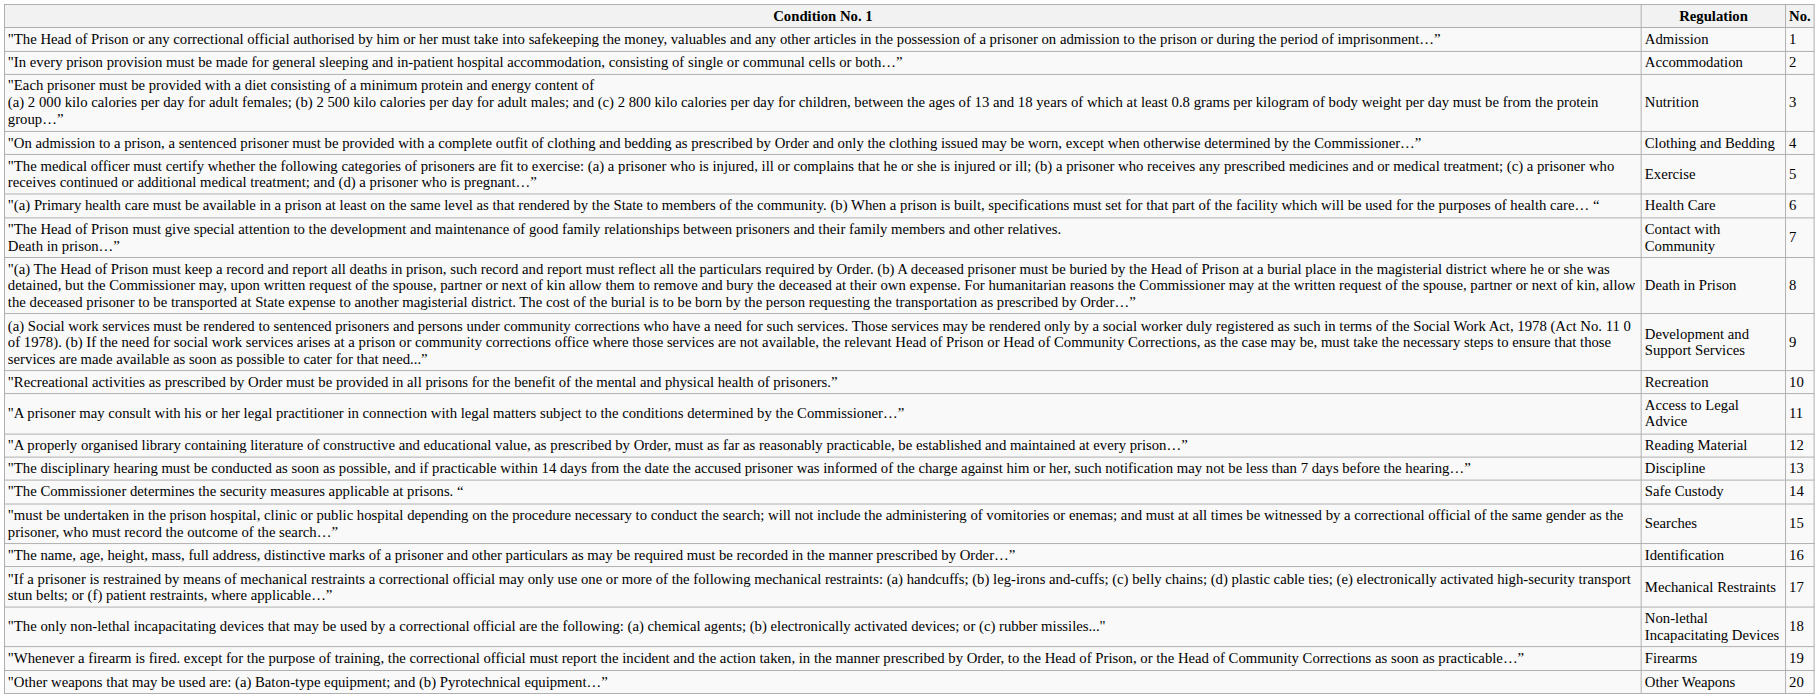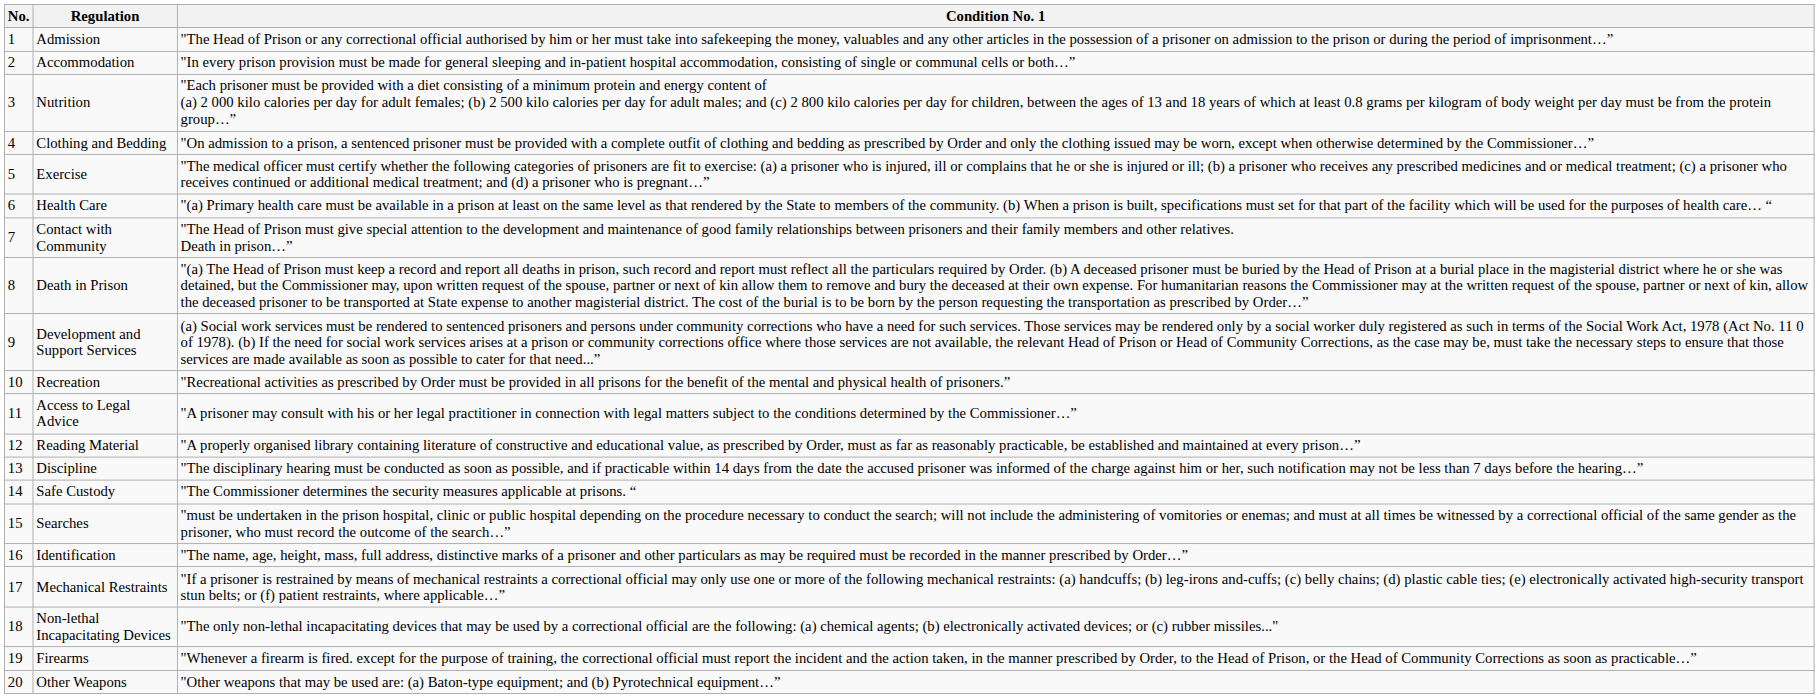columns swapped: No. <-> Condition No. 1
